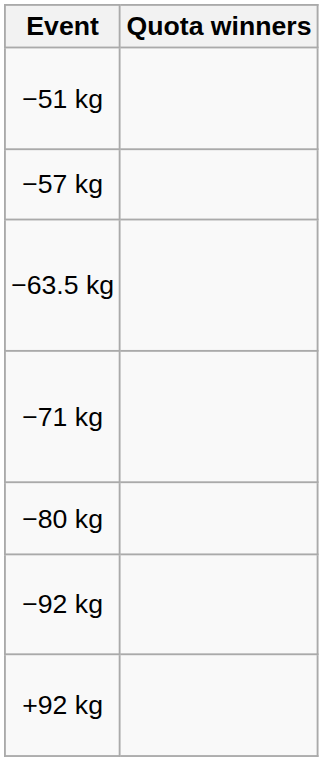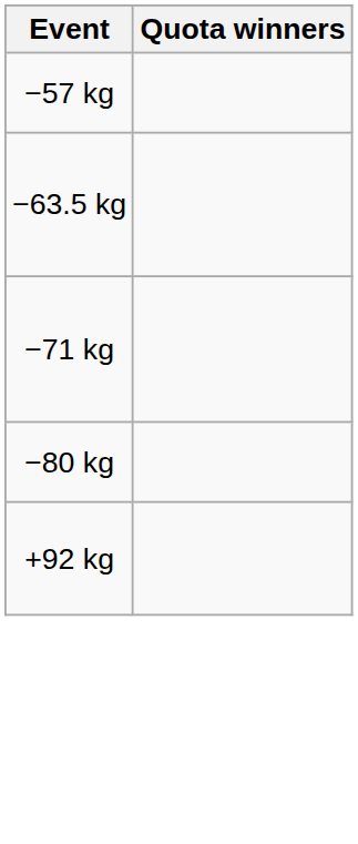- row: −51 kg
- row: −92 kg
